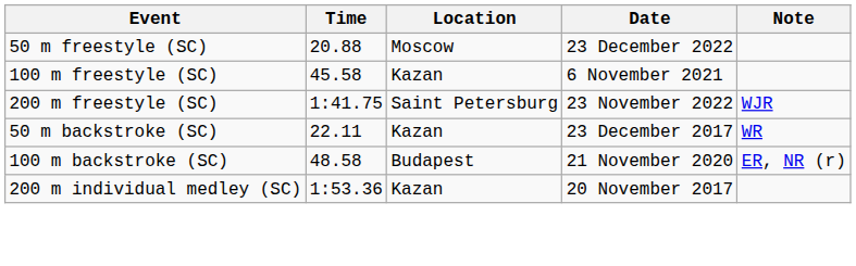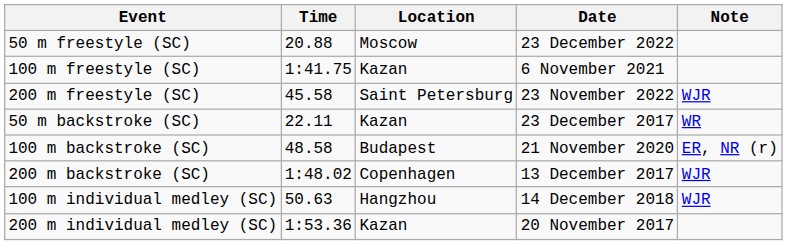100 m freestyle (SC) | Time: 45.58 -> 1:41.75
200 m freestyle (SC) | Time: 1:41.75 -> 45.58
+ row: 200 m backstroke (SC) | 1:48.02 | Copenhagen | 13 December 2017 | WJR
+ row: 100 m individual medley (SC) | 50.63 | Hangzhou | 14 December 2018 | WJR
